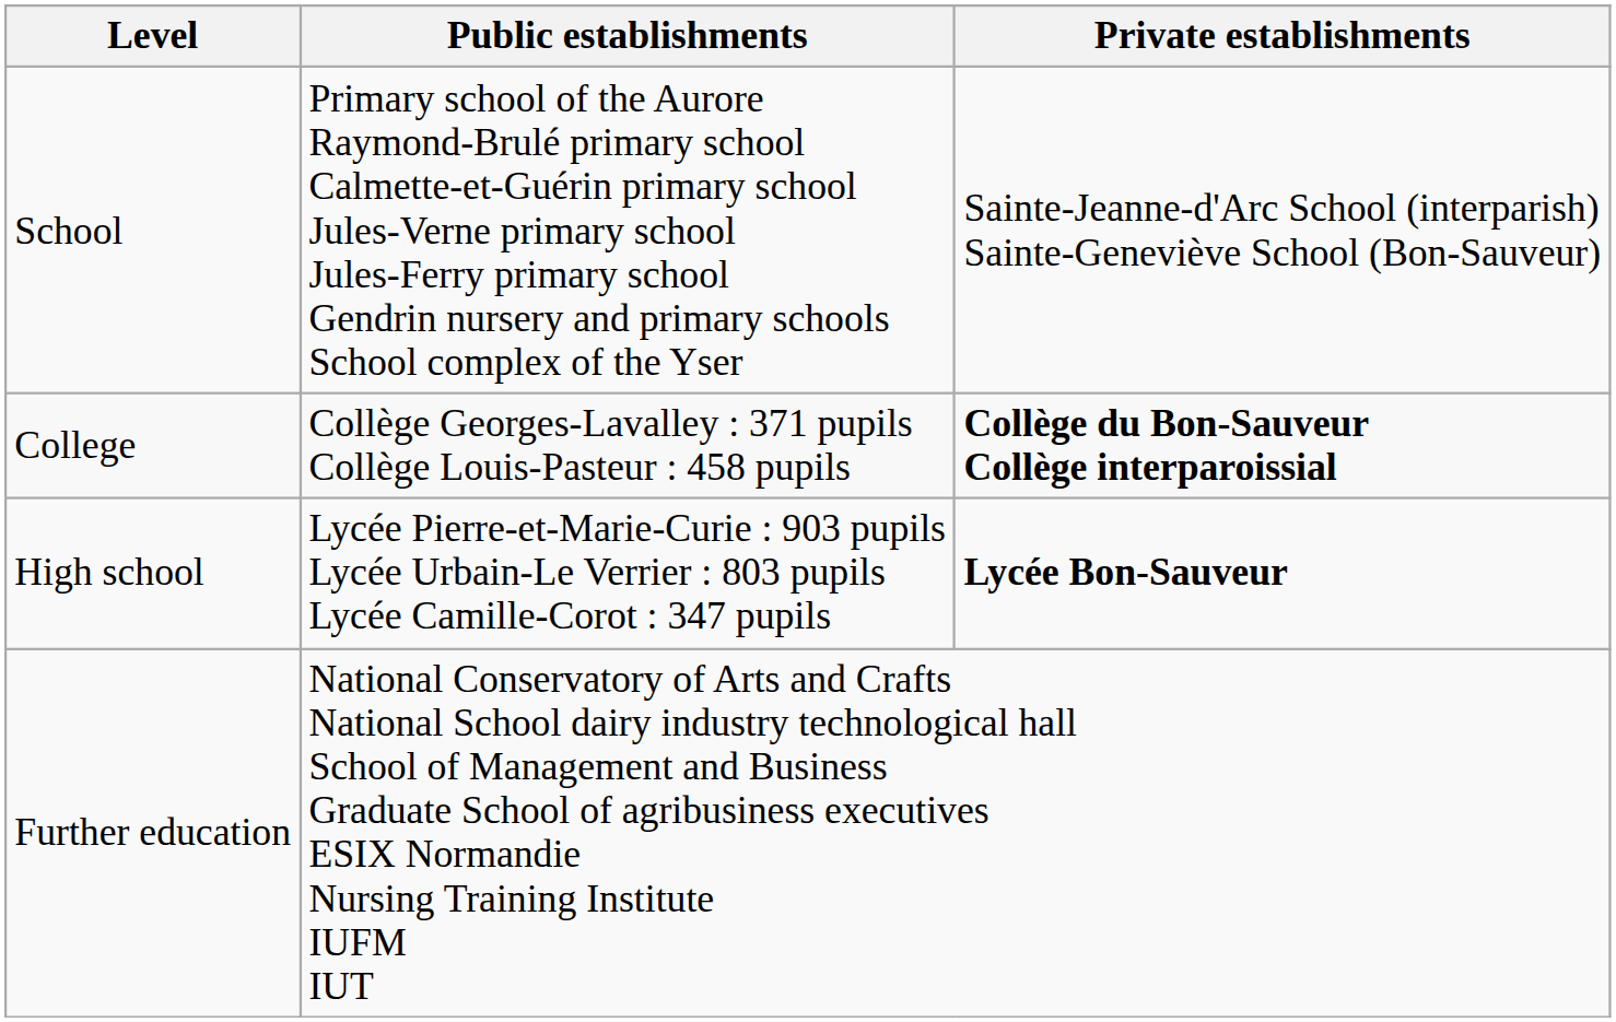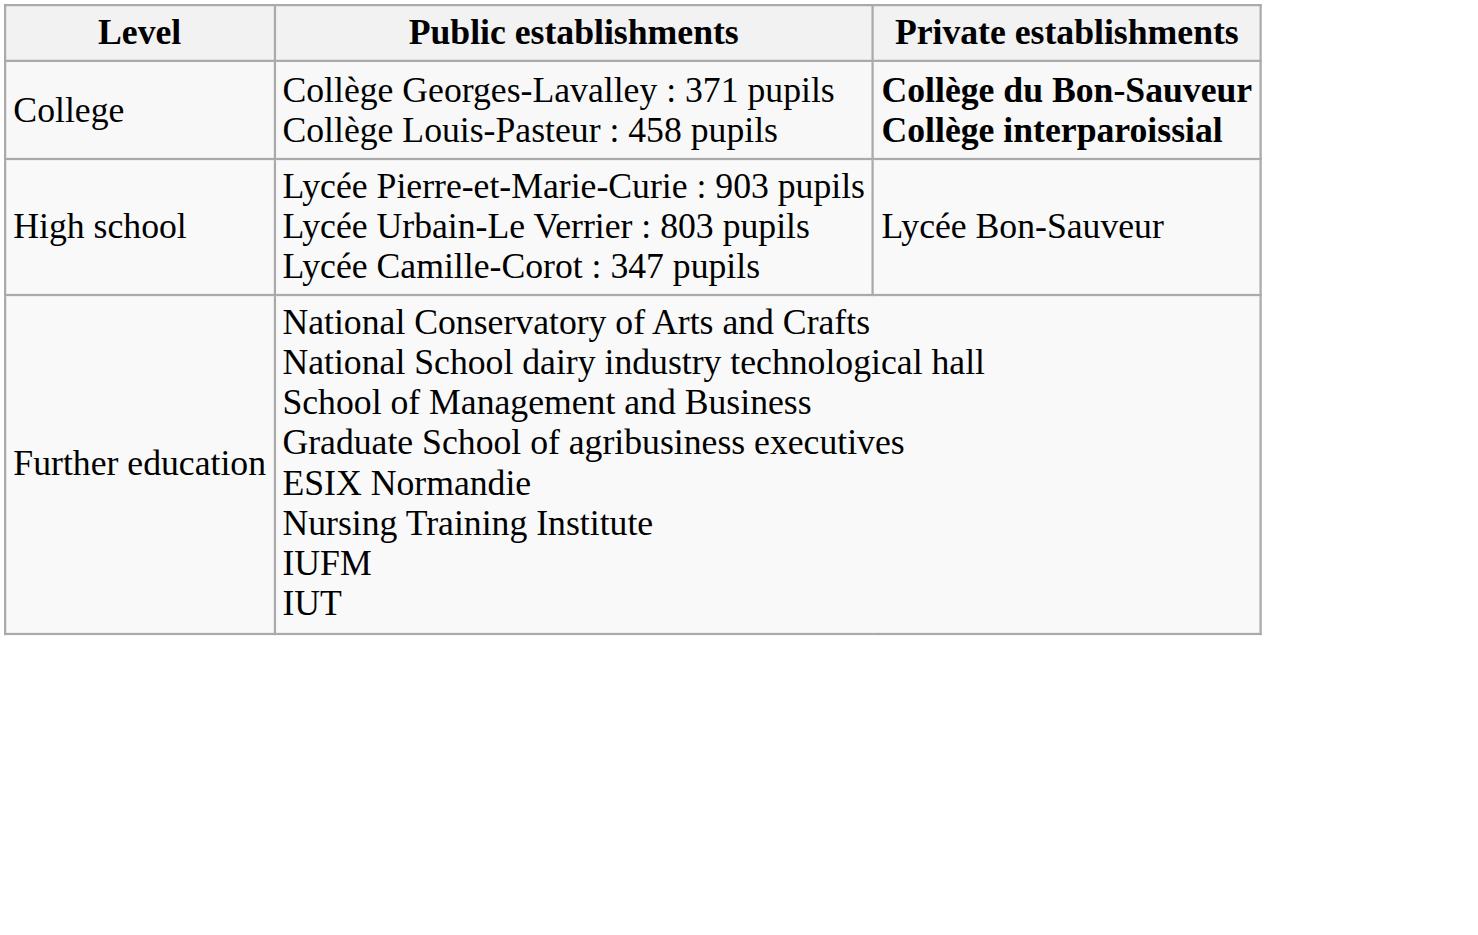- row: School | Primary school of the Aurore Raymond-Brulé primary school Calmette-et-Guérin primary school Jules-Verne primary school Jules-Ferry primary school Gendrin nursery and primary schools School complex of the Yser | Sainte-Jeanne-d'Arc School (interparish) Sainte-Geneviève School (Bon-Sauveur)
High school | Private establishments: bold -> normal
